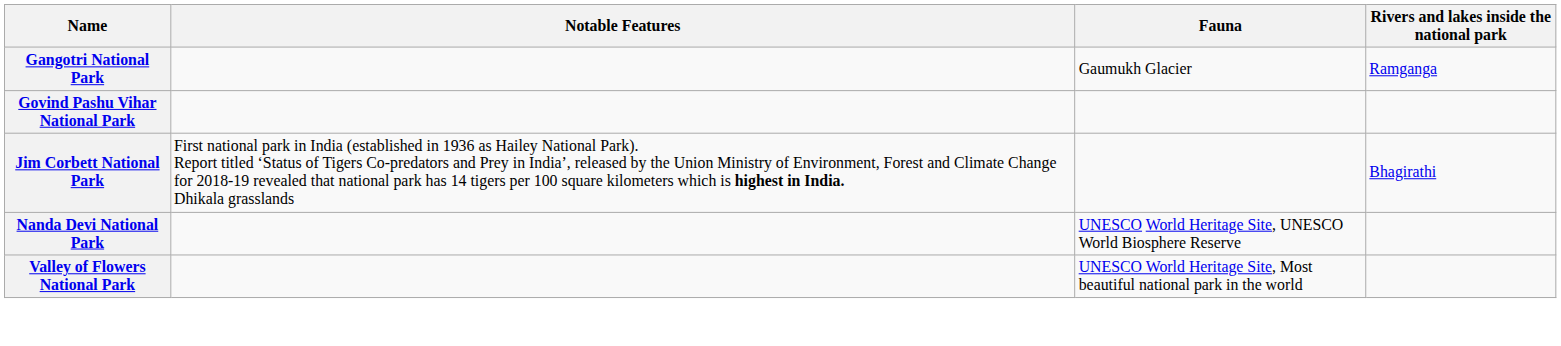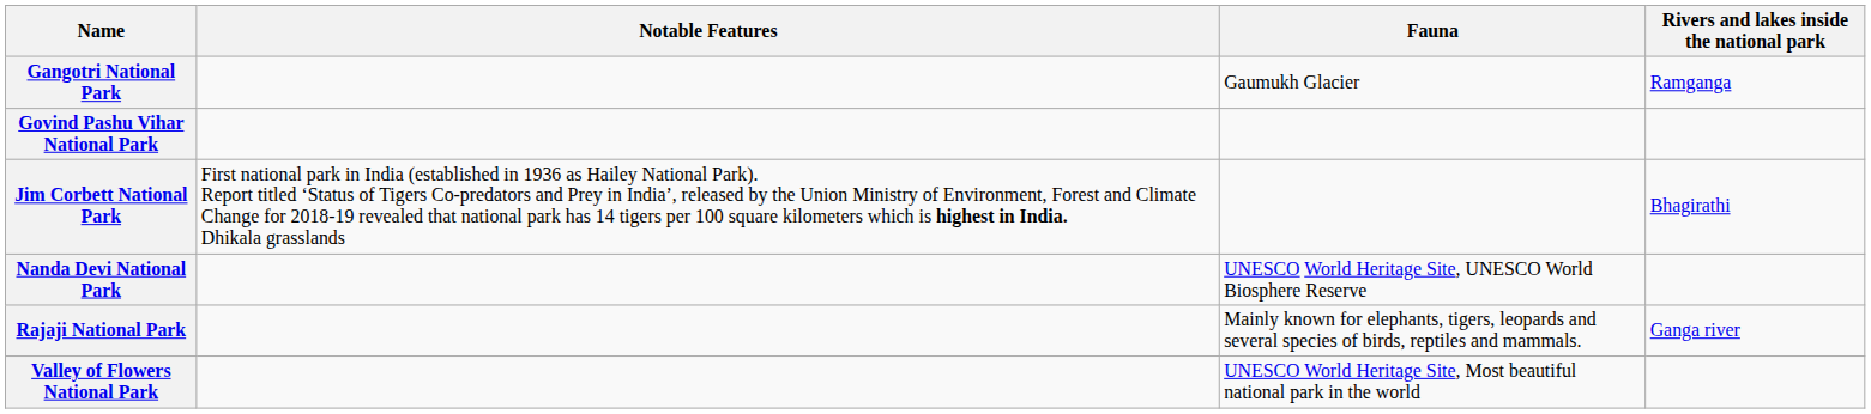+ row: Rajaji National Park | Mainly known for elephants, tigers, leopards and several species of birds, reptiles and mammals. | Ganga river
